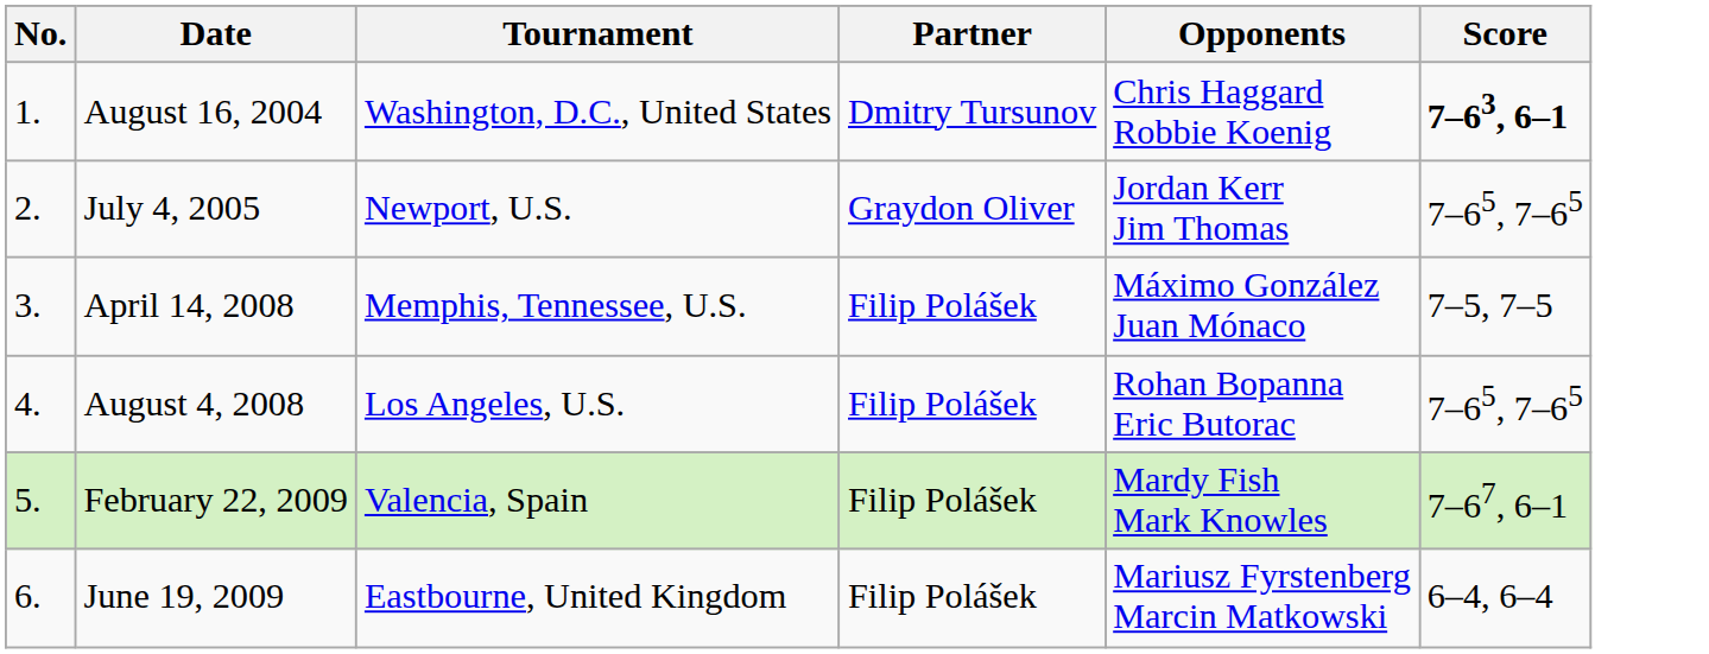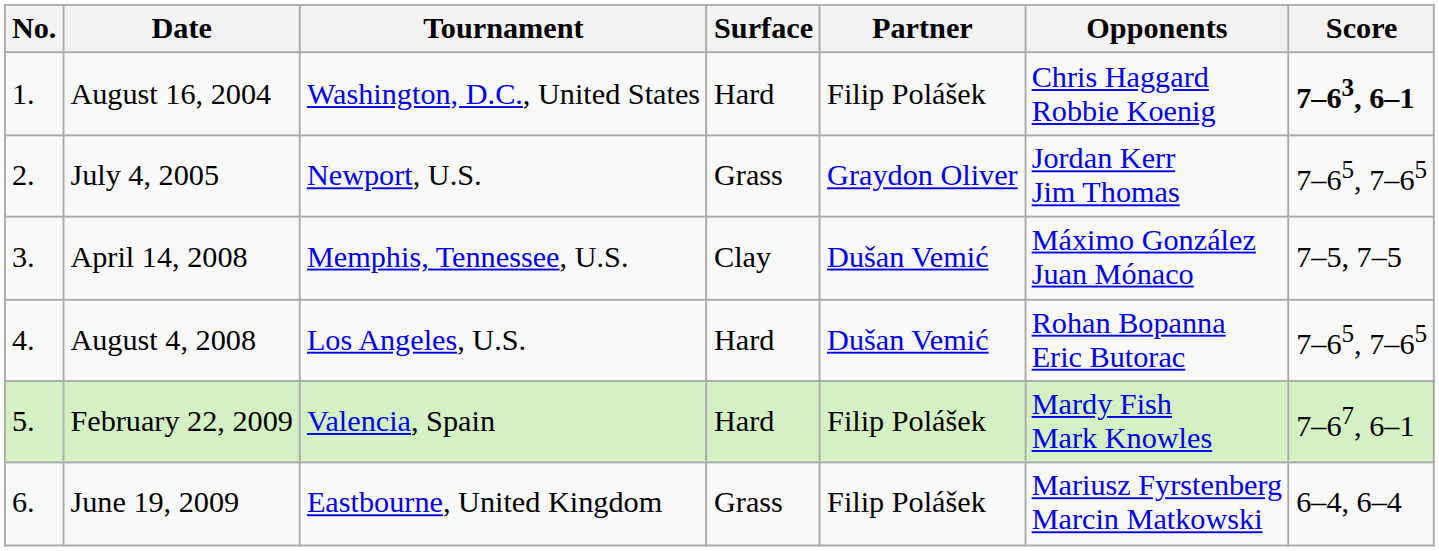+ column: Surface | Hard | Grass | Clay | Hard | Hard | Grass
August 16, 2004 | Partner: Dmitry Tursunov -> Filip Polášek
April 14, 2008 | Partner: Filip Polášek -> Dušan Vemić
August 4, 2008 | Partner: Filip Polášek -> Dušan Vemić
